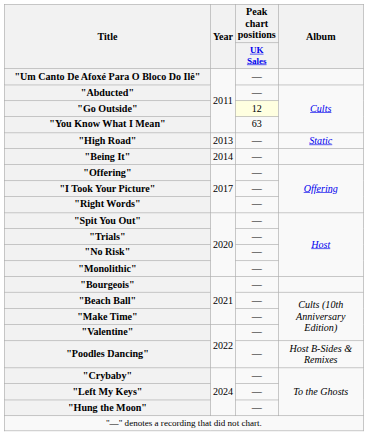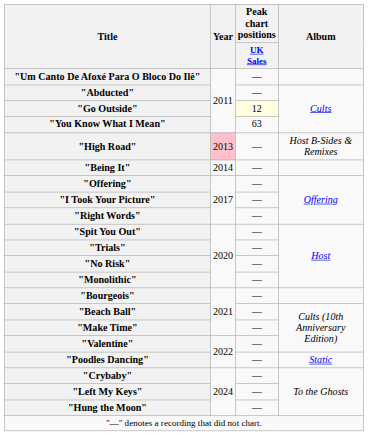"High Road" | Year: no background -> pink background
"High Road" | Album: Static -> Host B-Sides & Remixes
"Poodles Dancing" | Album: Host B-Sides & Remixes -> Static
